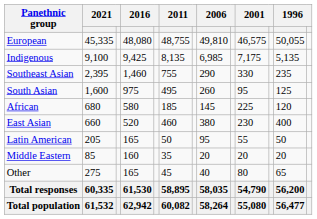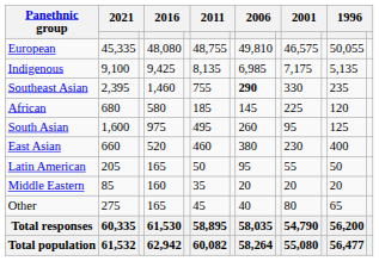Southeast Asian | column 8: normal -> bold
rows swapped: South Asian <-> African
